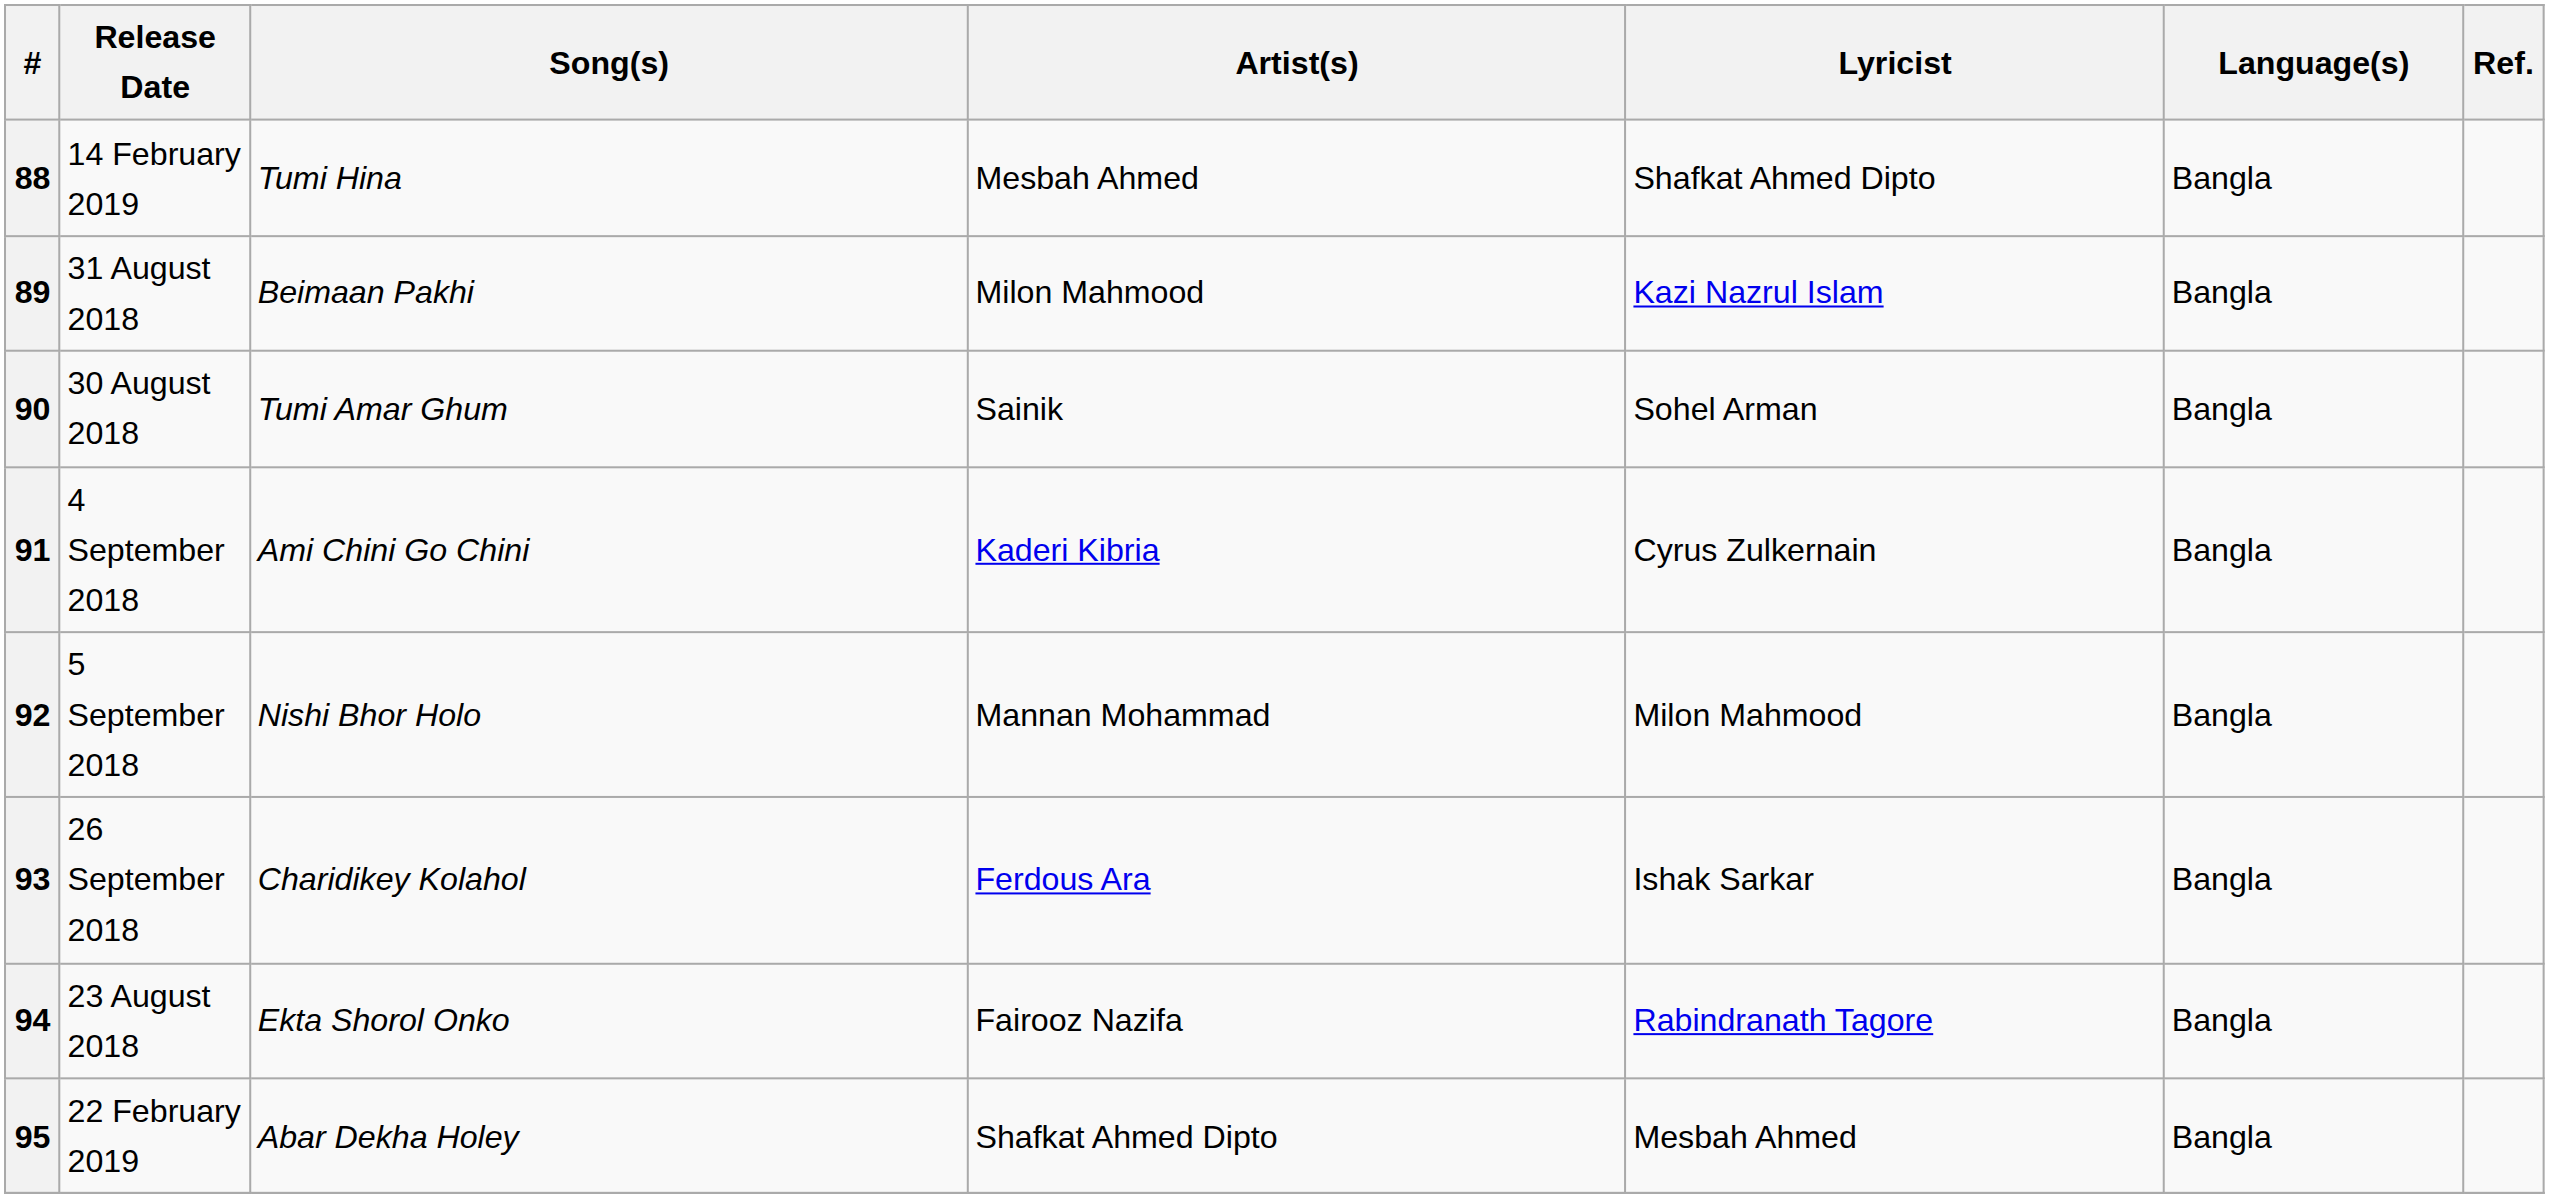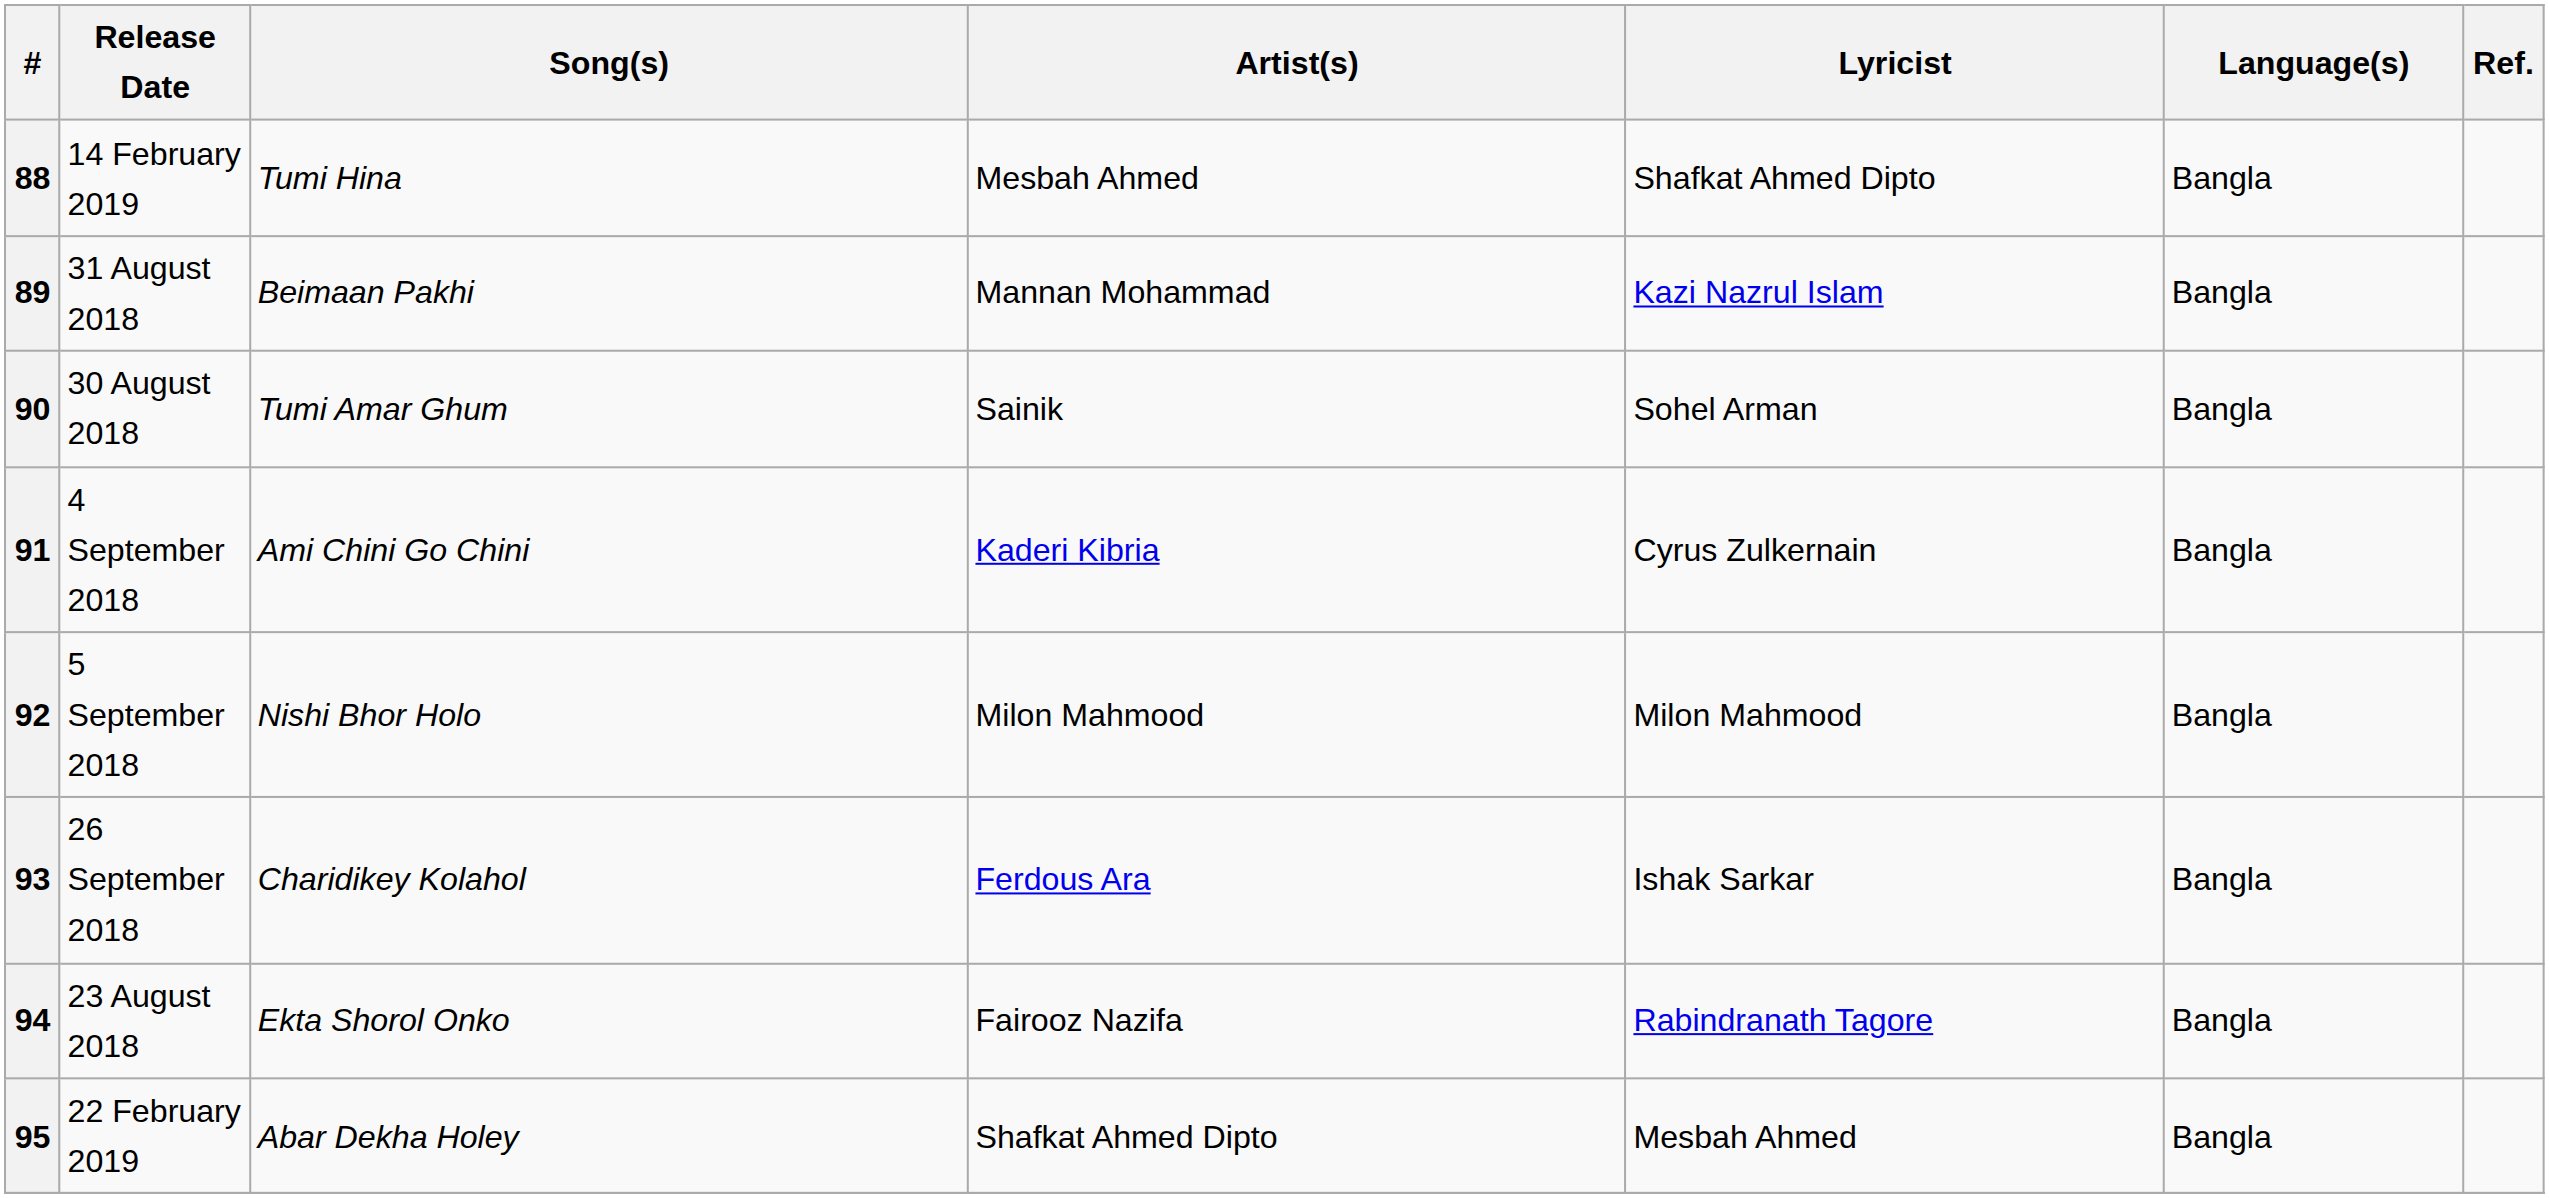89 | Artist(s): Milon Mahmood -> Mannan Mohammad
92 | Artist(s): Mannan Mohammad -> Milon Mahmood
